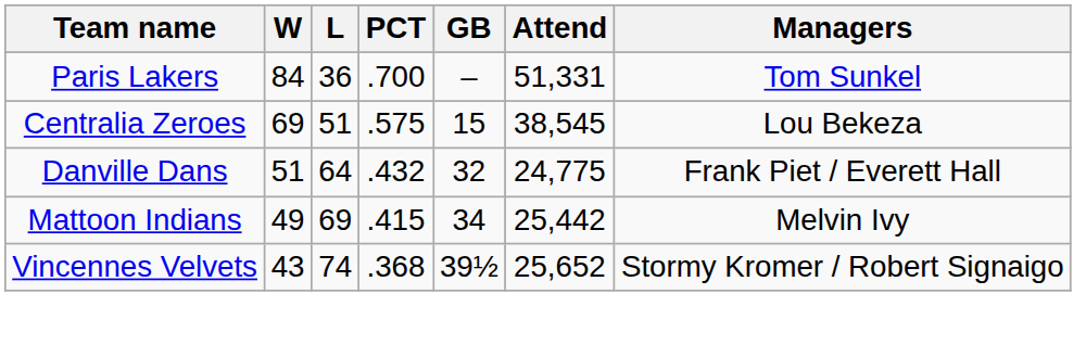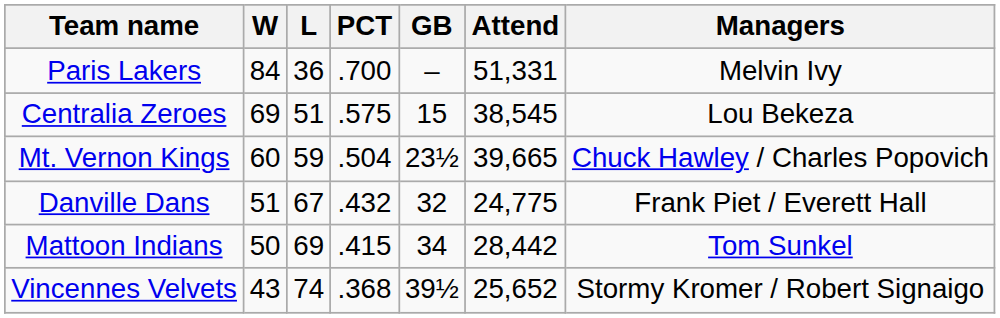Paris Lakers | Managers: Tom Sunkel -> Melvin Ivy
+ row: Mt. Vernon Kings | 60 | 59 | .504 | 23½ | 39,665 | Chuck Hawley / Charles Popovich
Danville Dans | L: 64 -> 67
Mattoon Indians | W: 49 -> 50
Mattoon Indians | Attend: 25,442 -> 28,442
Mattoon Indians | Managers: Melvin Ivy -> Tom Sunkel
